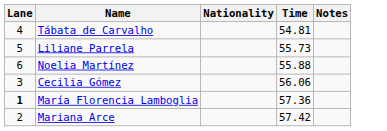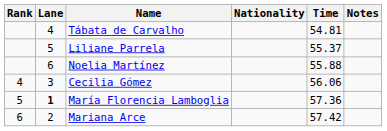+ column: Rank | 4 | 5 | 6
Liliane Parrela | Time: 55.73 -> 55.37
